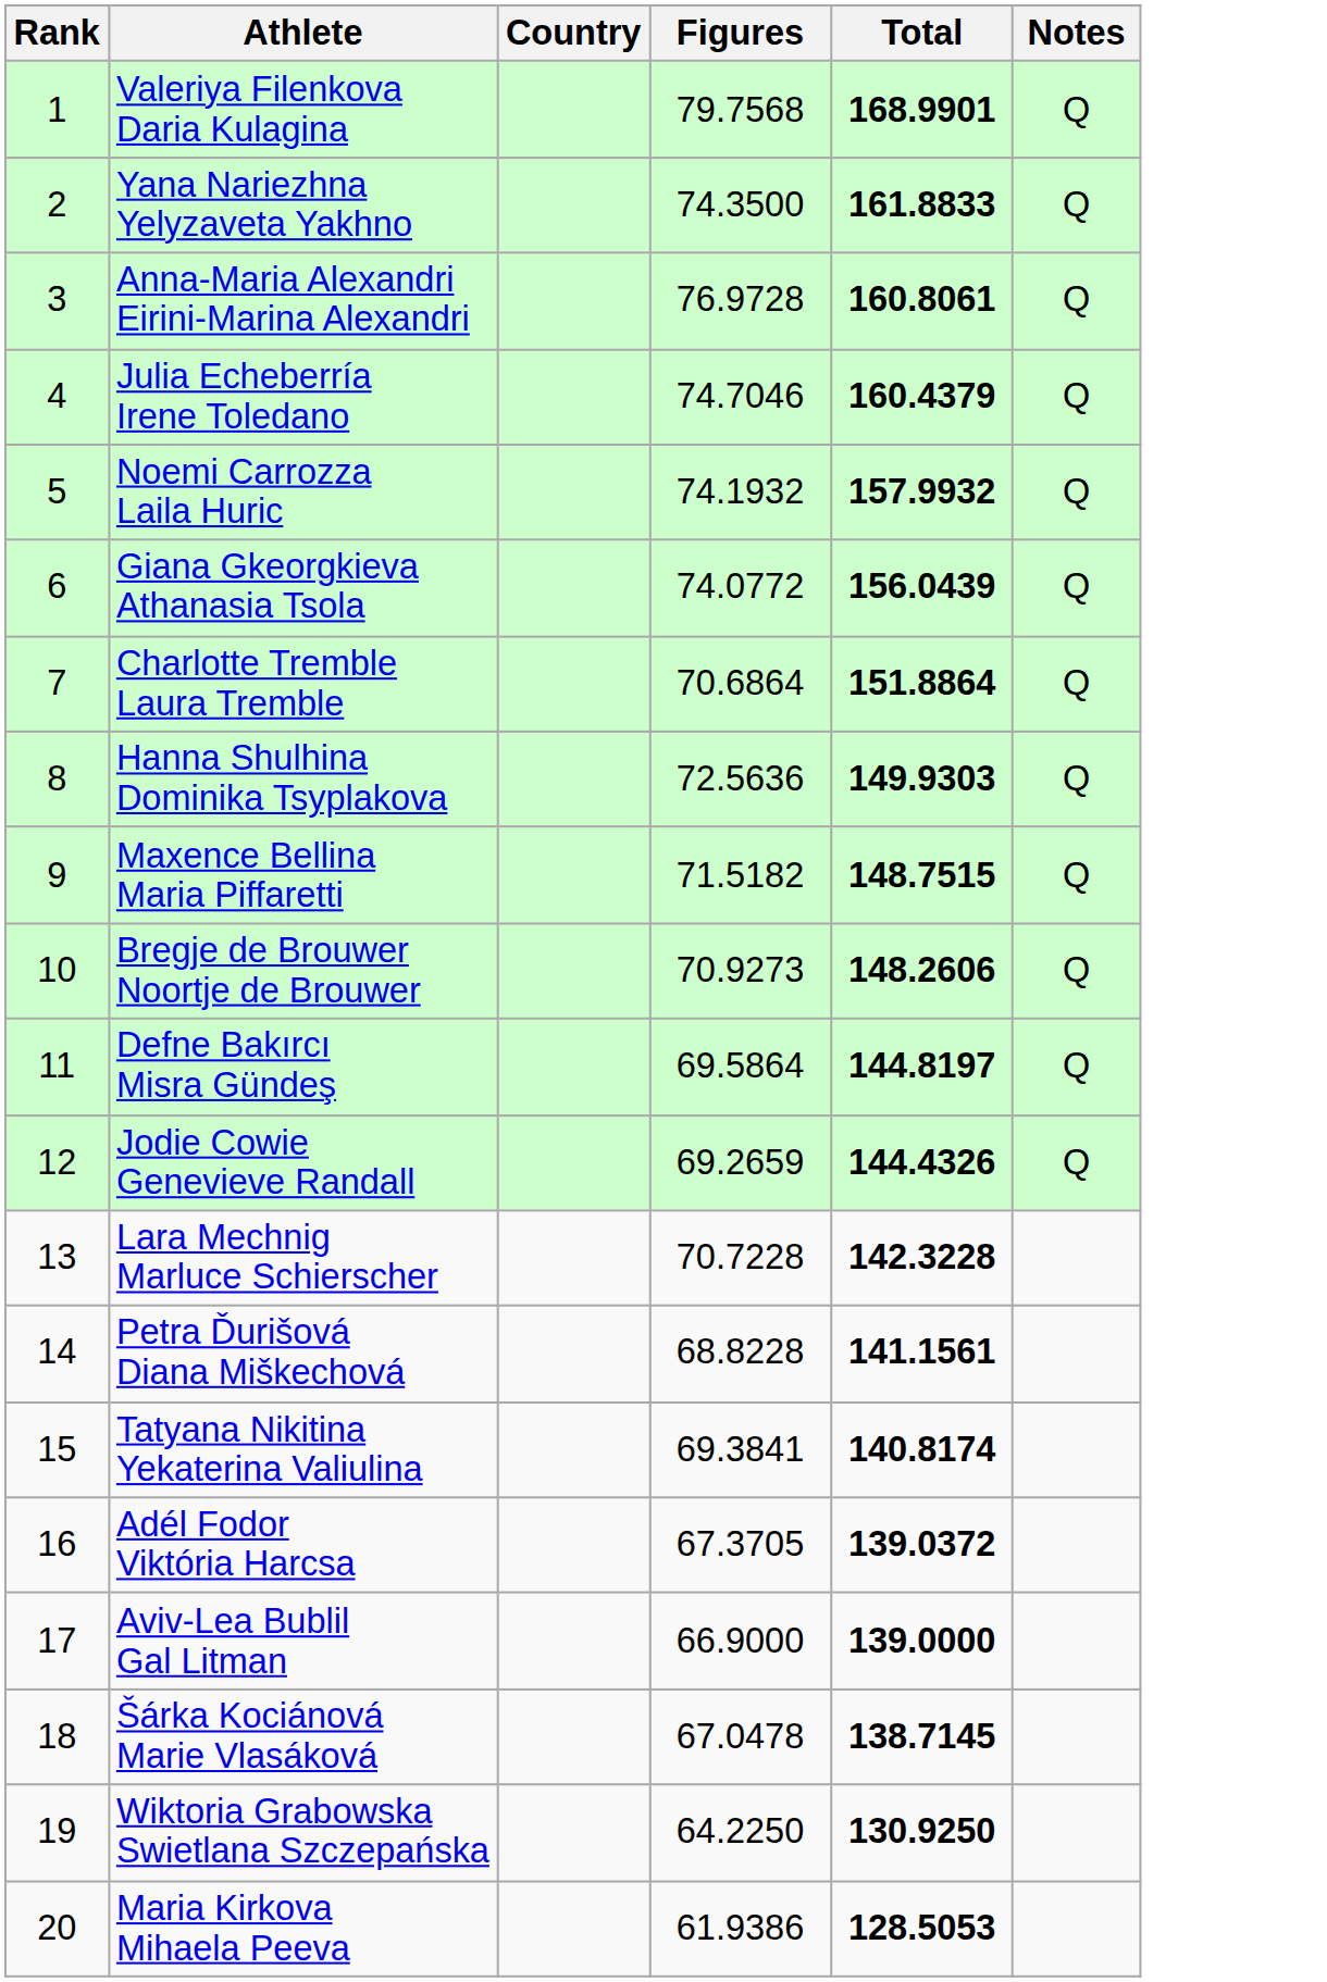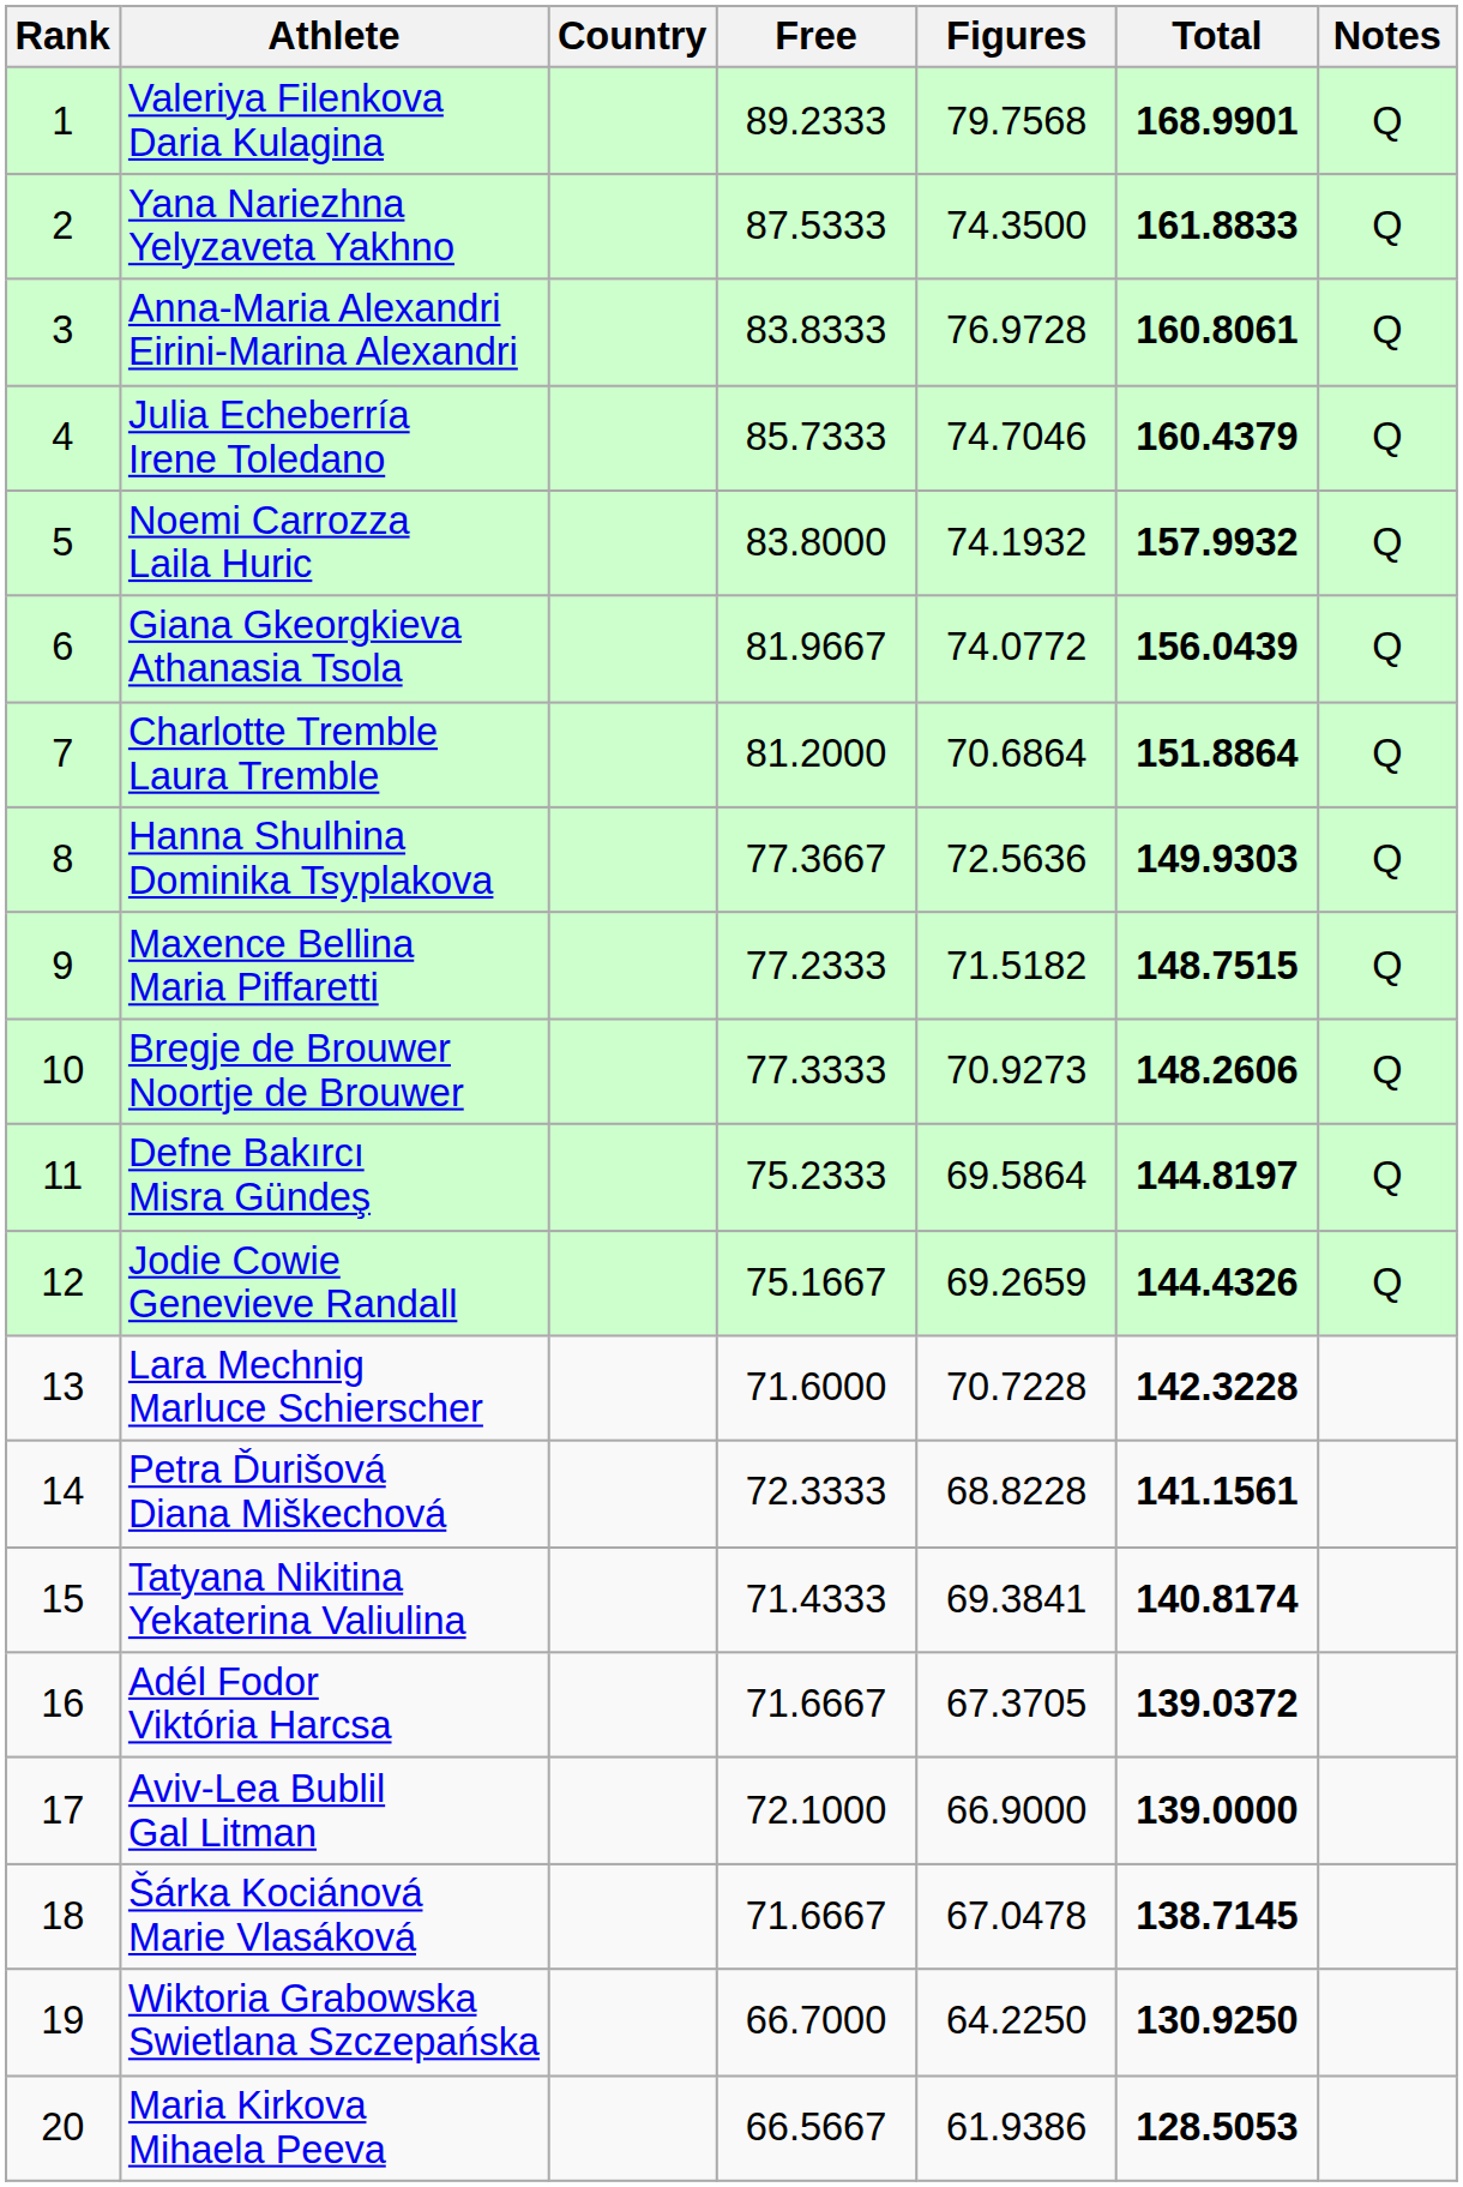+ column: Free | 89.2333 | 87.5333 | 83.8333 | 85.7333 | 83.8000 | 81.9667 | 81.2000 | 77.3667 | 77.2333 | 77.3333 | 75.2333 | 75.1667 | 71.6000 | 72.3333 | 71.4333 | 71.6667 | 72.1000 | 71.6667 | 66.7000 | 66.5667
